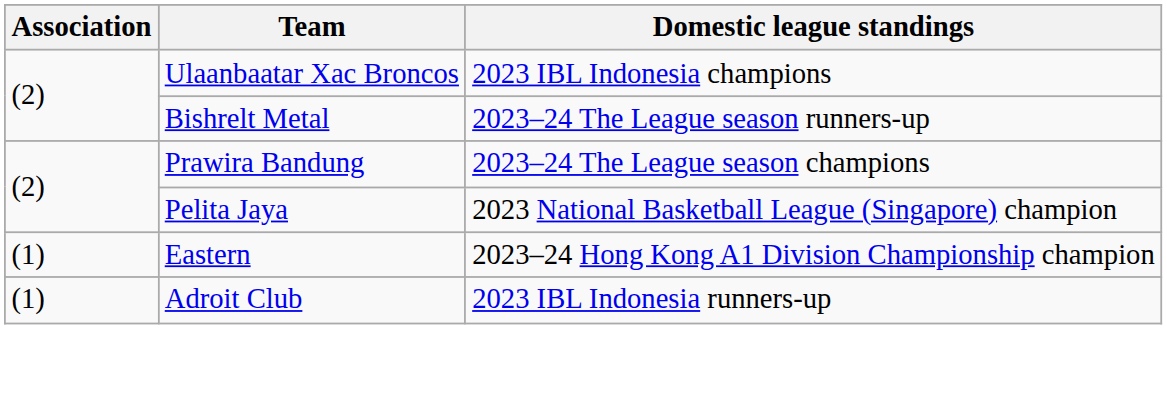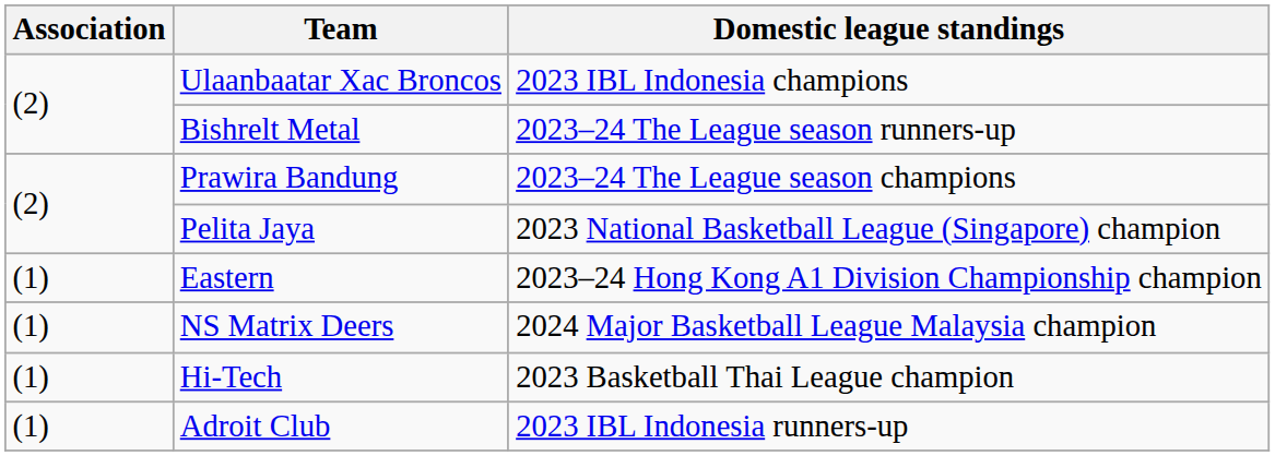+ row: (1) | NS Matrix Deers | 2024 Major Basketball League Malaysia champion
+ row: (1) | Hi-Tech | 2023 Basketball Thai League champion
